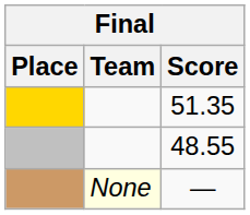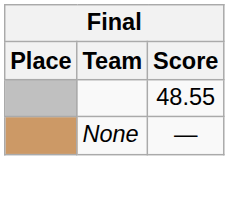- row: 51.35
— | Team: lightyellow background -> no background
